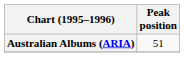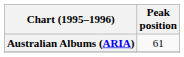Australian Albums (ARIA) | Peak position: 51 -> 61
